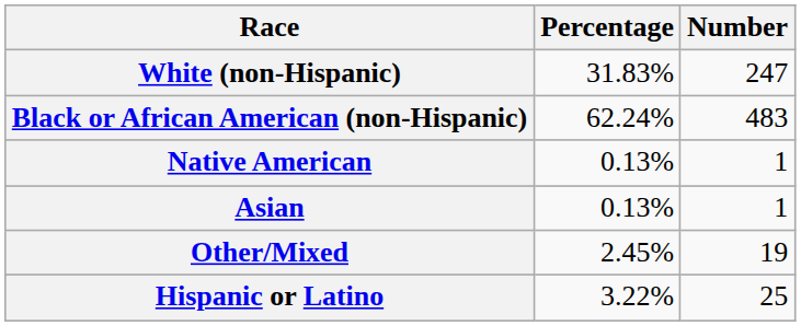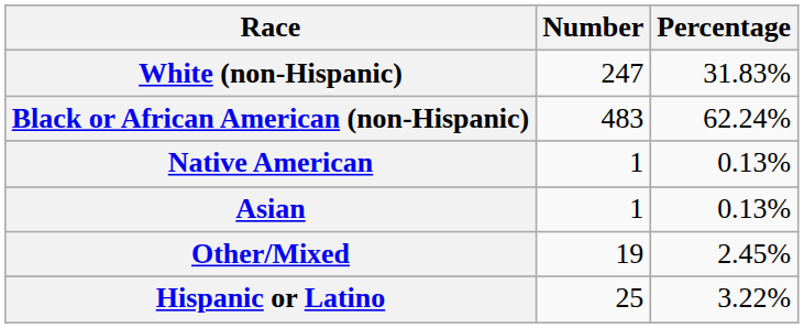columns swapped: Number <-> Percentage
